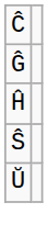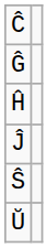+ row: Ĵ
